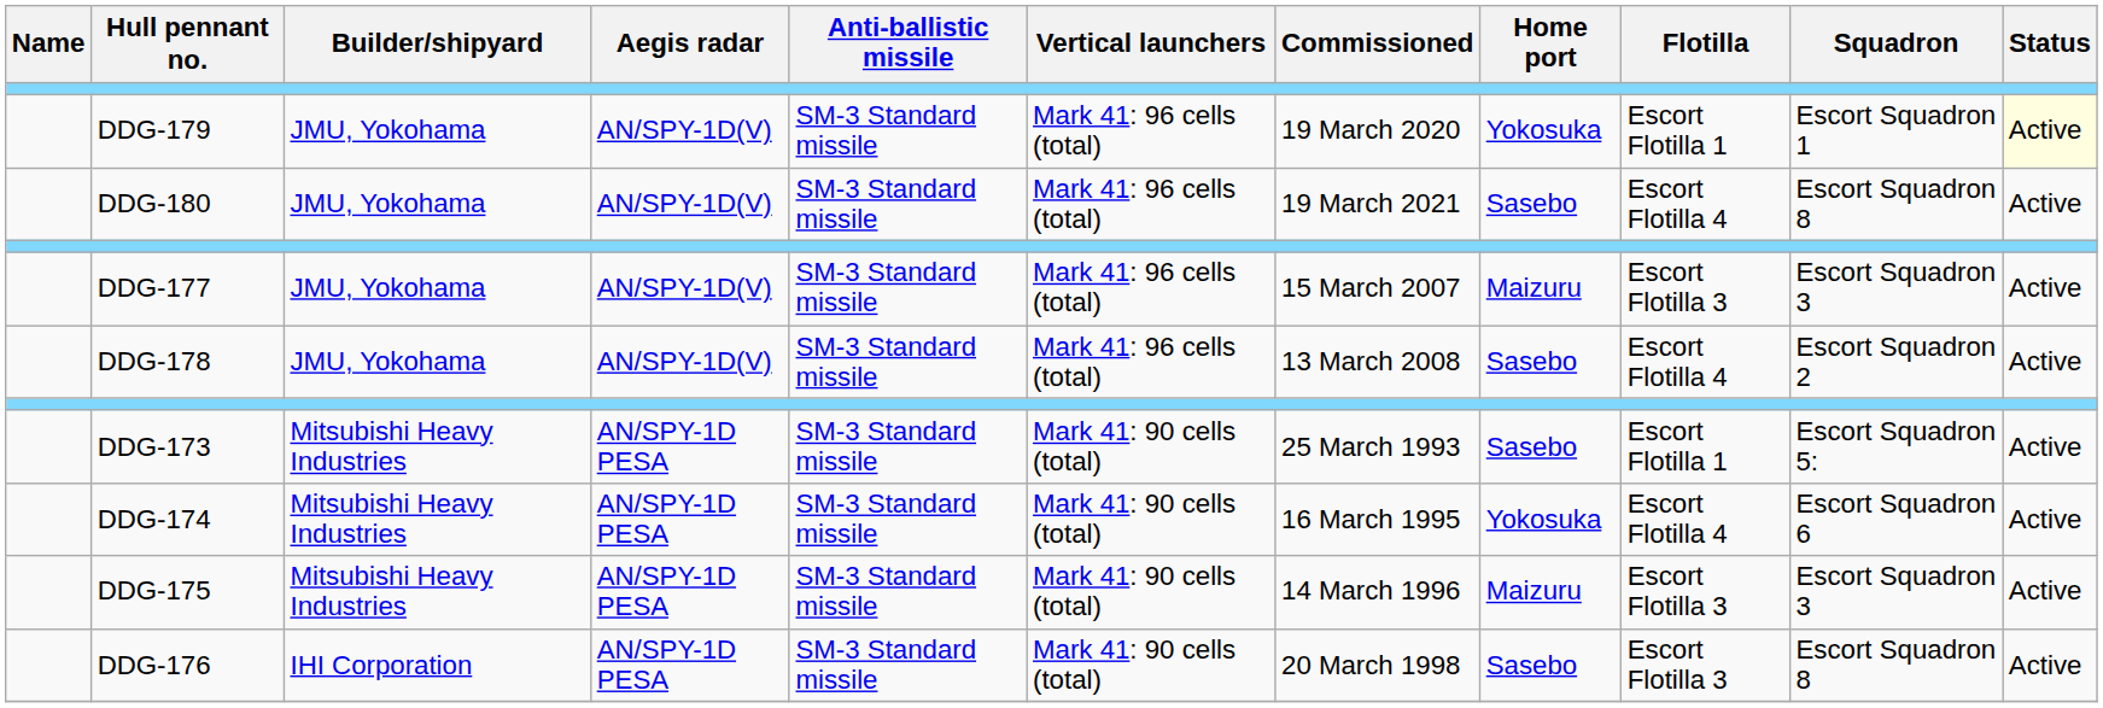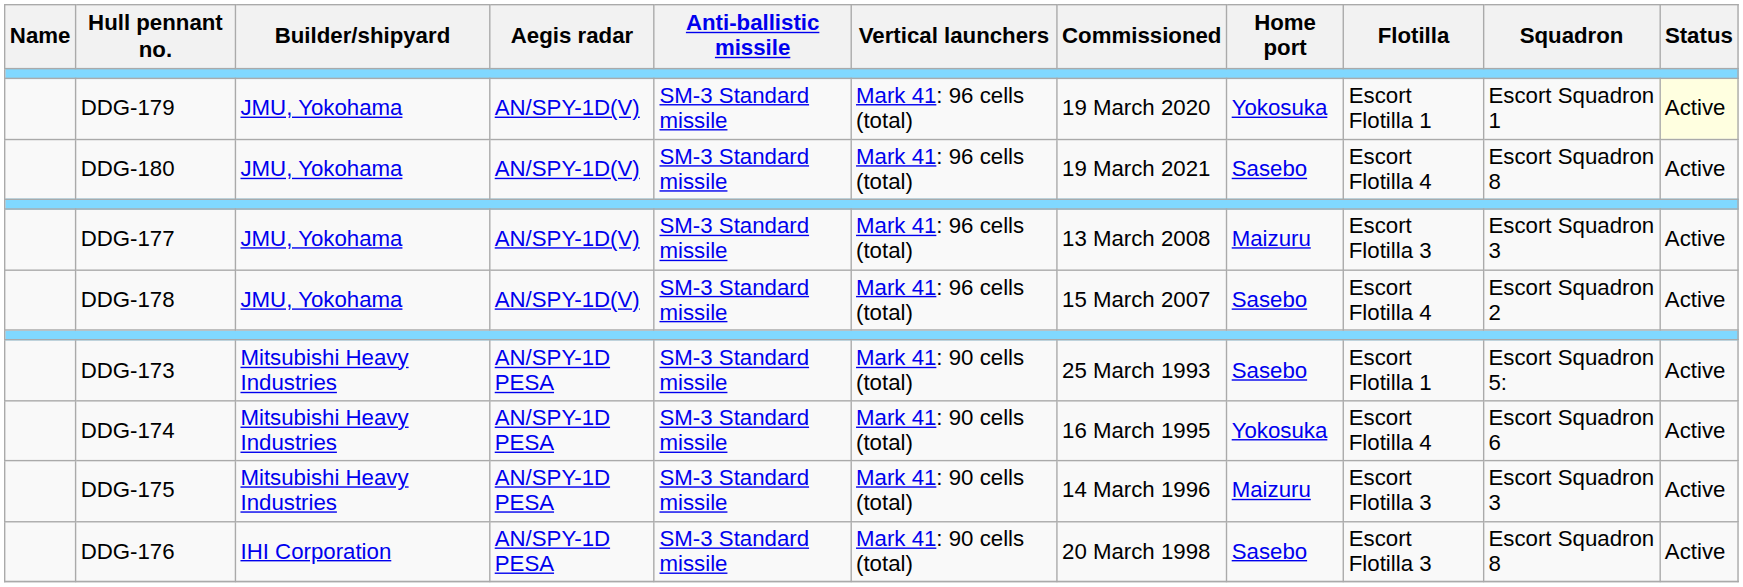DDG-177 | Commissioned: 15 March 2007 -> 13 March 2008
DDG-178 | Commissioned: 13 March 2008 -> 15 March 2007
